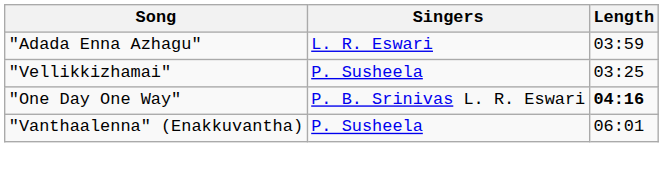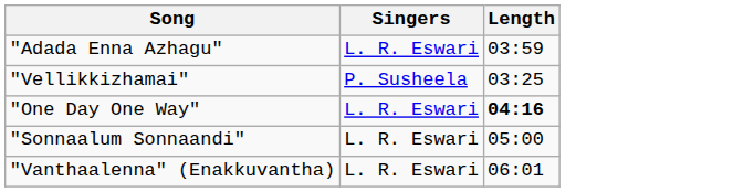"One Day One Way" | Singers: P. B. Srinivas L. R. Eswari -> L. R. Eswari
+ row: "Sonnaalum Sonnaandi" | L. R. Eswari | 05:00
"Vanthaalenna" (Enakkuvantha) | Singers: P. Susheela -> L. R. Eswari
